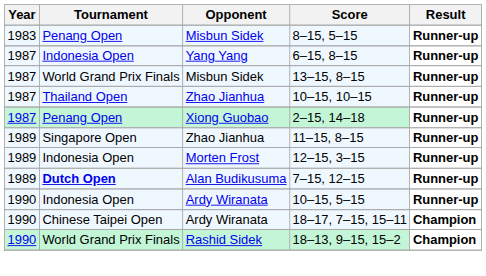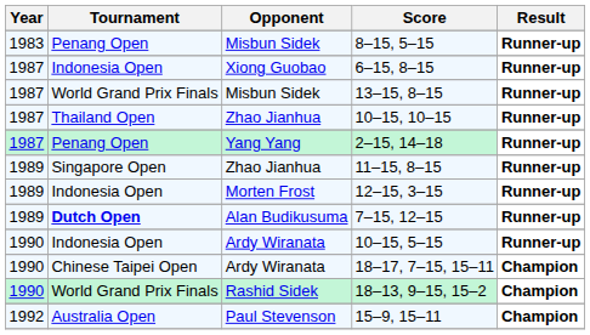6–15, 8–15 | Opponent: Yang Yang -> Xiong Guobao
2–15, 14–18 | Opponent: Xiong Guobao -> Yang Yang
+ row: 1992 | Australia Open | Paul Stevenson | 15–9, 15–11 | Champion
